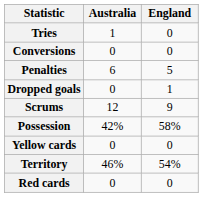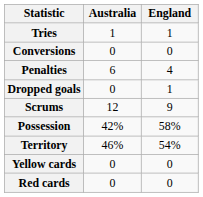Tries | England: 0 -> 1
Penalties | England: 5 -> 4
rows swapped: Territory <-> Yellow cards
